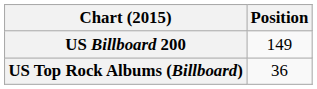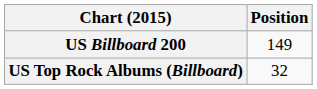US Top Rock Albums (Billboard) | Position: 36 -> 32
